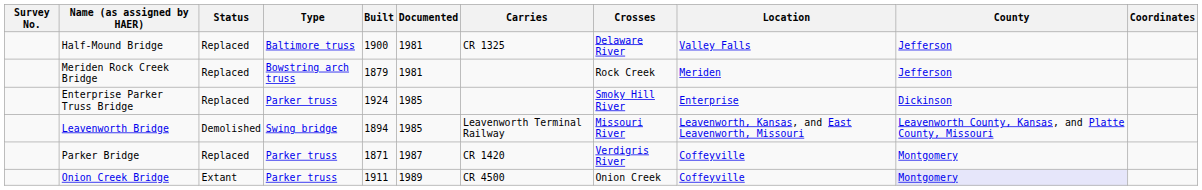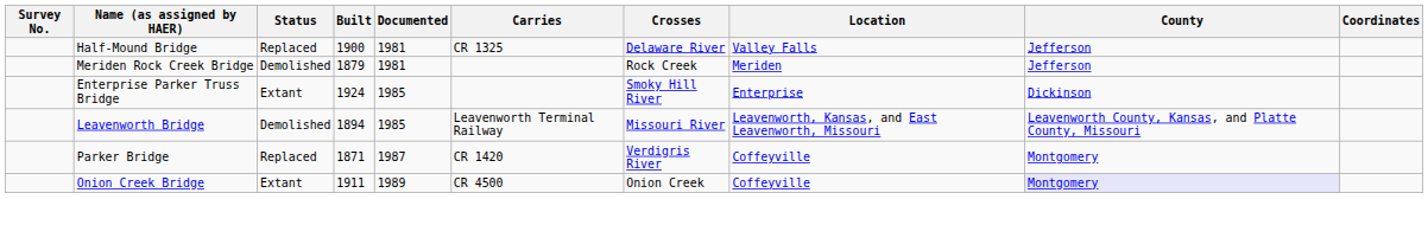- column: Type | Baltimore truss | Bowstring arch truss | Parker truss | Swing bridge | Parker truss | Parker truss
Meriden Rock Creek Bridge | Status: Replaced -> Demolished
Enterprise Parker Truss Bridge | Status: Replaced -> Extant
